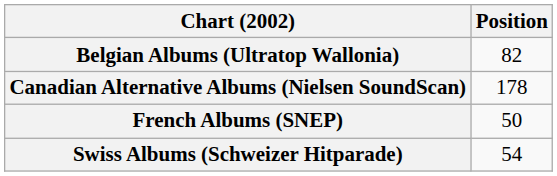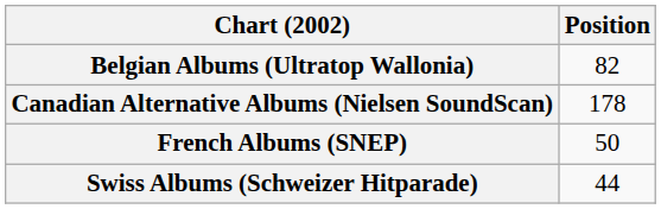Swiss Albums (Schweizer Hitparade) | Position: 54 -> 44
